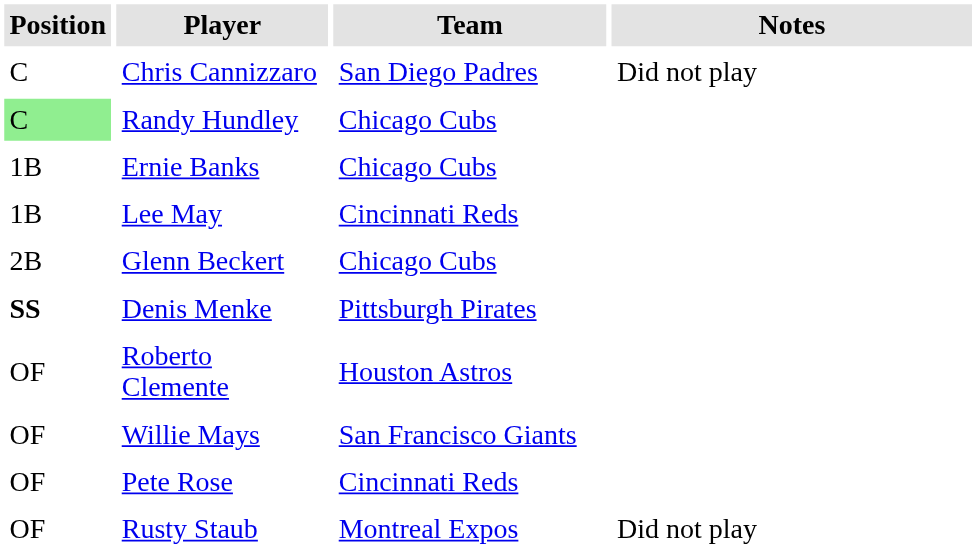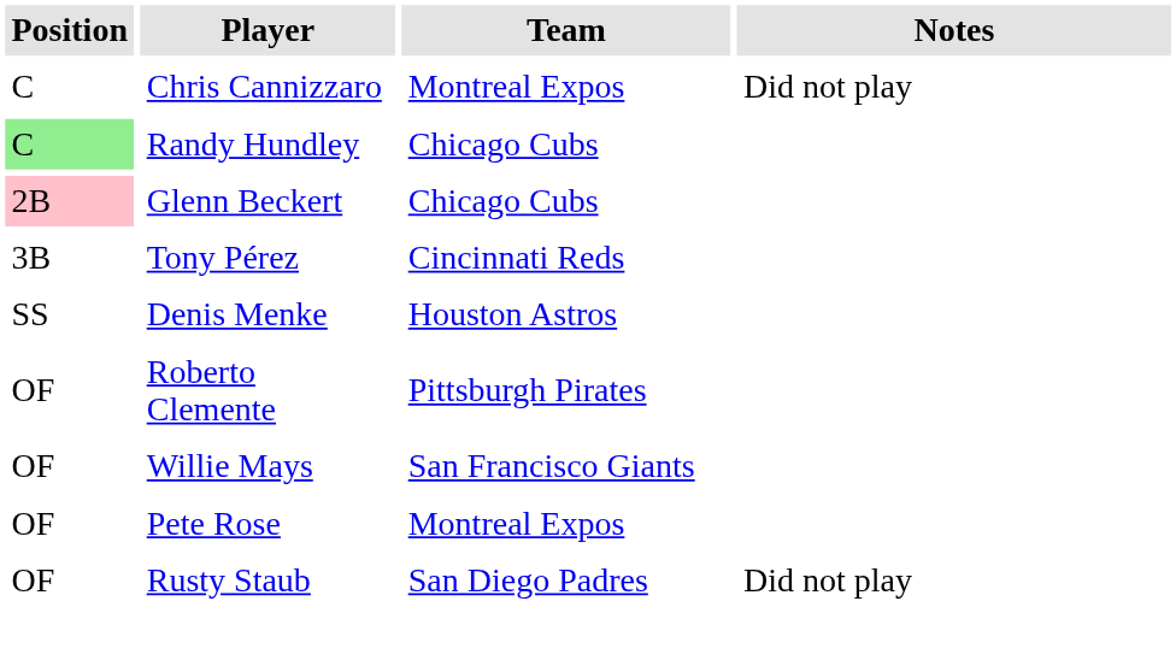Chris Cannizzaro | Team: San Diego Padres -> Montreal Expos
- row: 1B | Ernie Banks | Chicago Cubs
- row: 1B | Lee May | Cincinnati Reds
Glenn Beckert | Position: no background -> pink background
+ row: 3B | Tony Pérez | Cincinnati Reds
Denis Menke | Position: bold -> normal
Denis Menke | Team: Pittsburgh Pirates -> Houston Astros
Roberto Clemente | Team: Houston Astros -> Pittsburgh Pirates
Pete Rose | Team: Cincinnati Reds -> Montreal Expos
Rusty Staub | Team: Montreal Expos -> San Diego Padres
